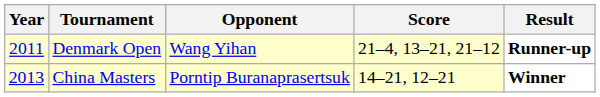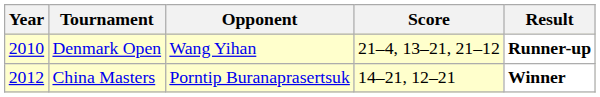Denmark Open | Year: 2011 -> 2010
China Masters | Year: 2013 -> 2012
